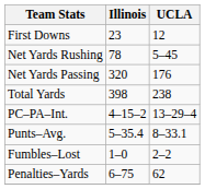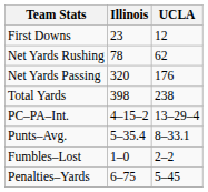Net Yards Rushing | UCLA: 5–45 -> 62
Penalties–Yards | UCLA: 62 -> 5–45
